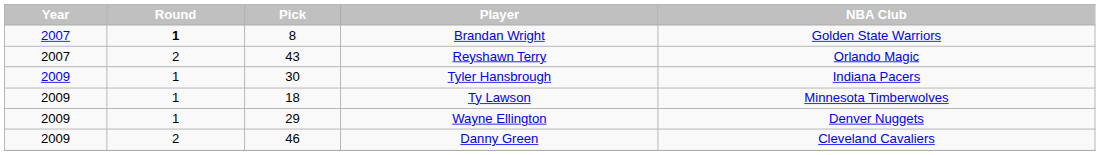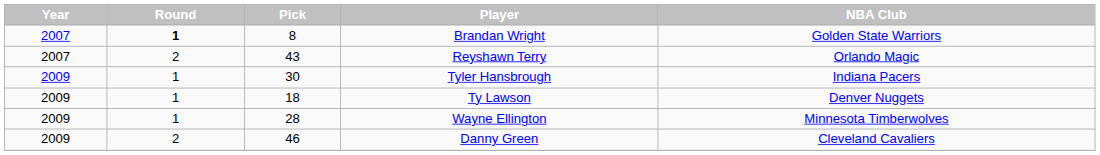Ty Lawson | NBA Club: Minnesota Timberwolves -> Denver Nuggets
Wayne Ellington | Pick: 29 -> 28
Wayne Ellington | NBA Club: Denver Nuggets -> Minnesota Timberwolves
